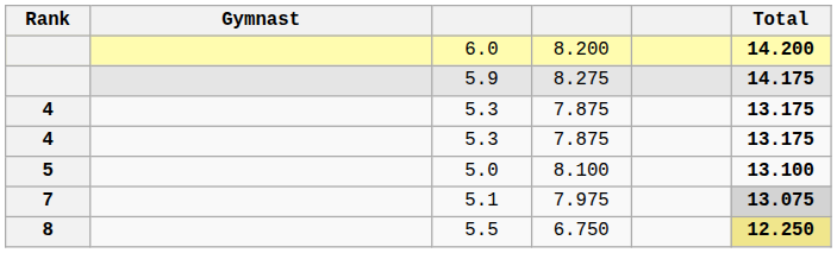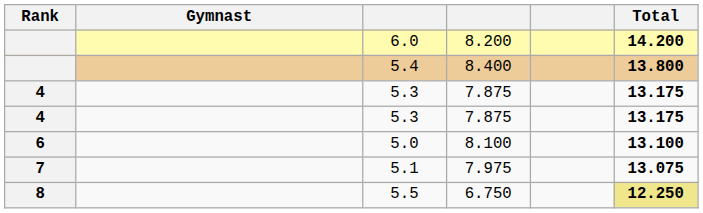- row: 5.9 | 8.275 | 14.175
+ row: 5.4 | 8.400 | 13.800
5.0 | Rank: 5 -> 6
5.1 | Total: lightgrey background -> no background
